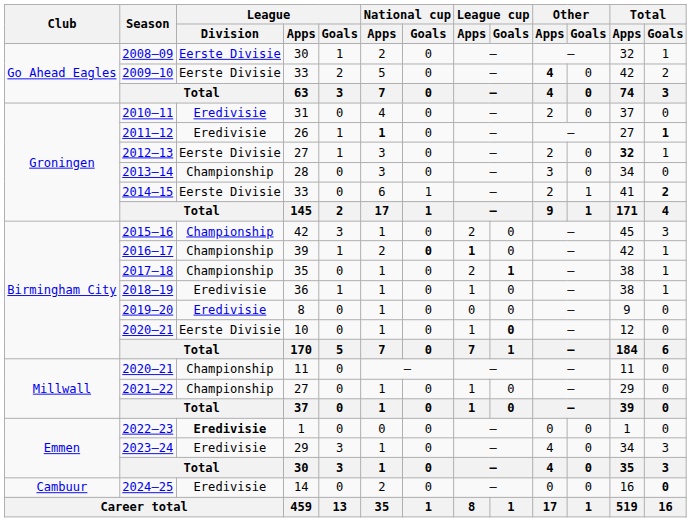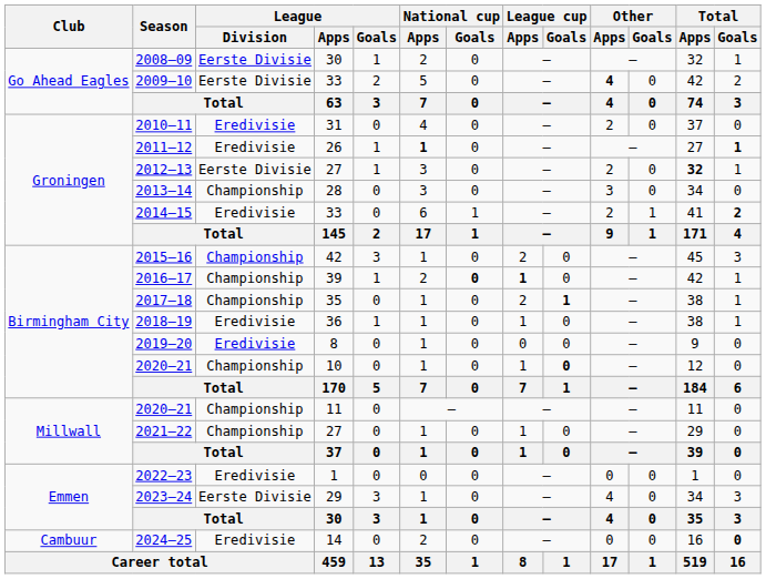2014–15 | League / Division: Eerste Divisie -> Eredivisie
2020–21 / 10 | League / Division: Eerste Divisie -> Championship
2022–23 | League / Division: bold -> normal
2023–24 | League / Division: Eredivisie -> Eerste Divisie
